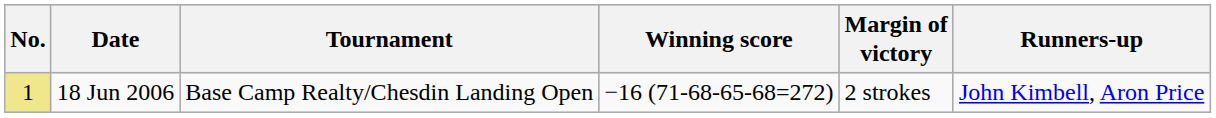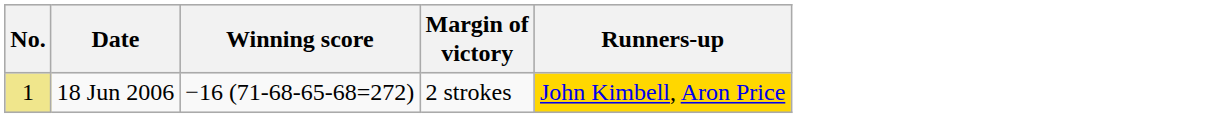- column: Tournament | Base Camp Realty/Chesdin Landing Open
18 Jun 2006 | Runners-up: no background -> gold background
